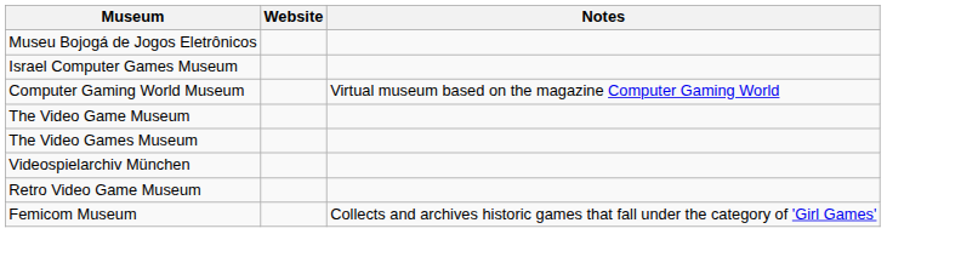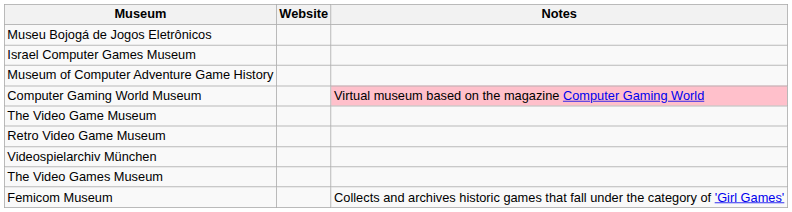+ row: Museum of Computer Adventure Game History
Computer Gaming World Museum | Notes: no background -> pink background
rows swapped: The Video Games Museum <-> Retro Video Game Museum
